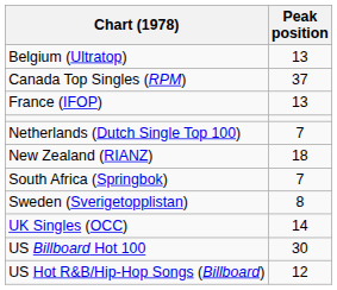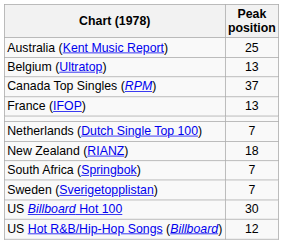+ row: Australia (Kent Music Report) | 25
Sweden (Sverigetopplistan) | Peak position: 8 -> 7
- row: UK Singles (OCC) | 14
